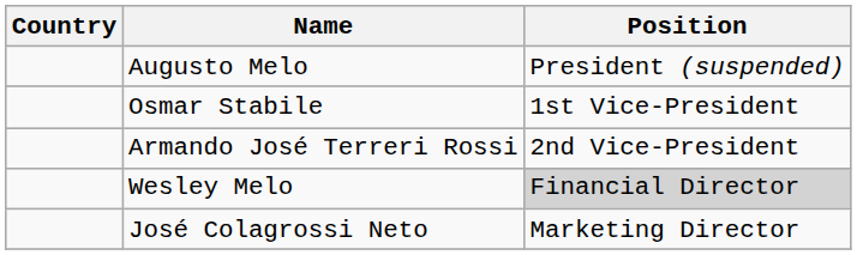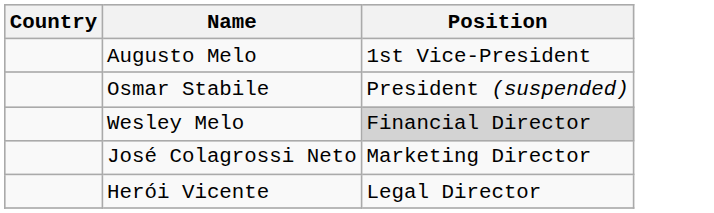Augusto Melo | Position: President (suspended) -> 1st Vice-President
Osmar Stabile | Position: 1st Vice-President -> President (suspended)
- row: Armando José Terreri Rossi | 2nd Vice-President
+ row: Herói Vicente | Legal Director
